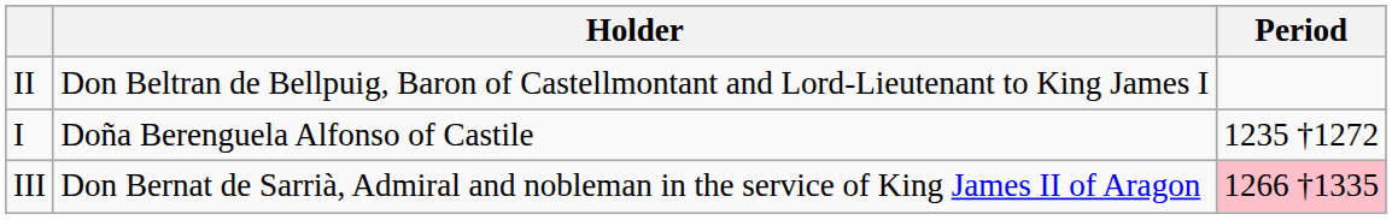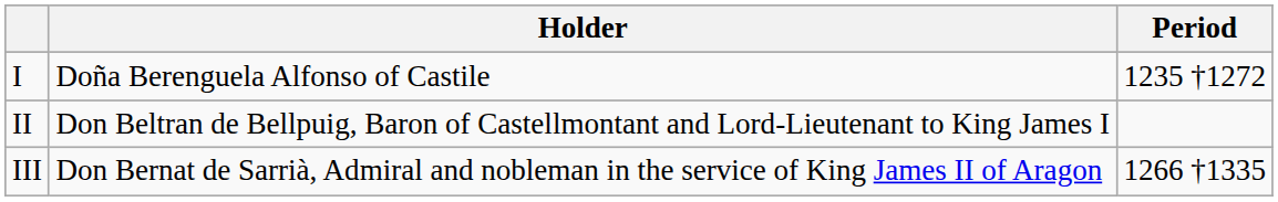rows swapped: I <-> II
III | Period: pink background -> no background
